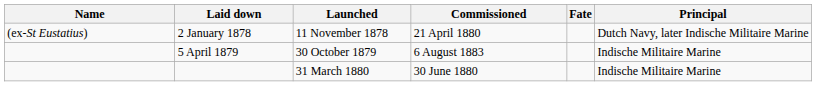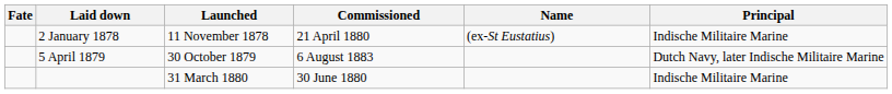columns swapped: Name <-> Fate
2 January 1878 | Principal: Dutch Navy, later Indische Militaire Marine -> Indische Militaire Marine
5 April 1879 | Principal: Indische Militaire Marine -> Dutch Navy, later Indische Militaire Marine
